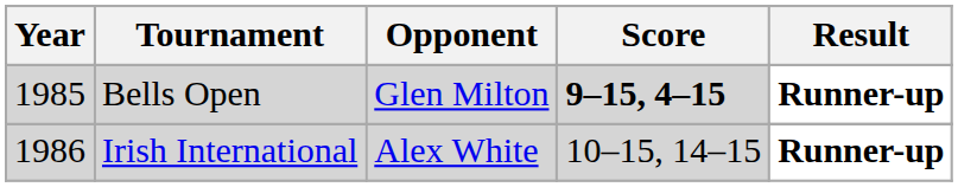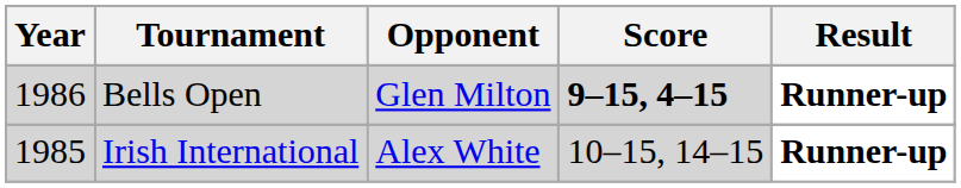Bells Open | Year: 1985 -> 1986
Irish International | Year: 1986 -> 1985
